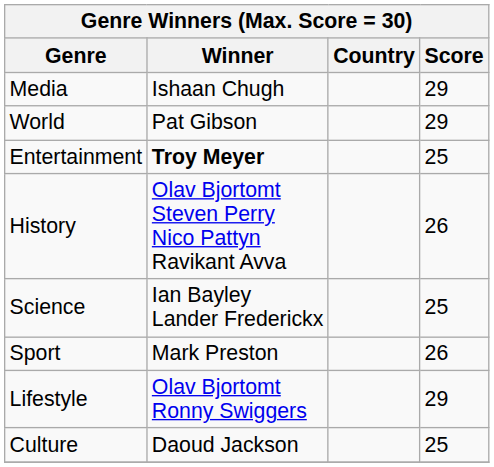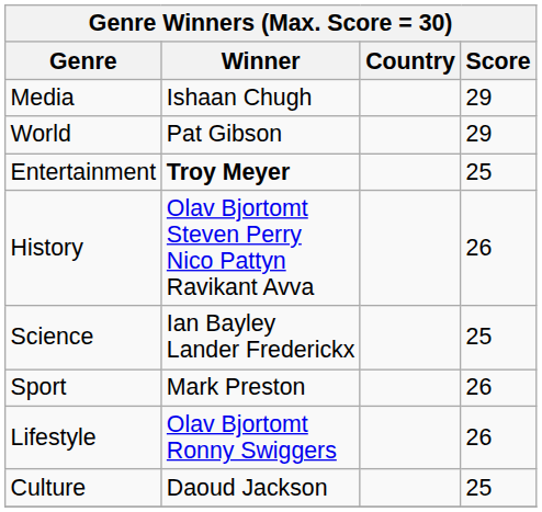Lifestyle | Score: 29 -> 26
